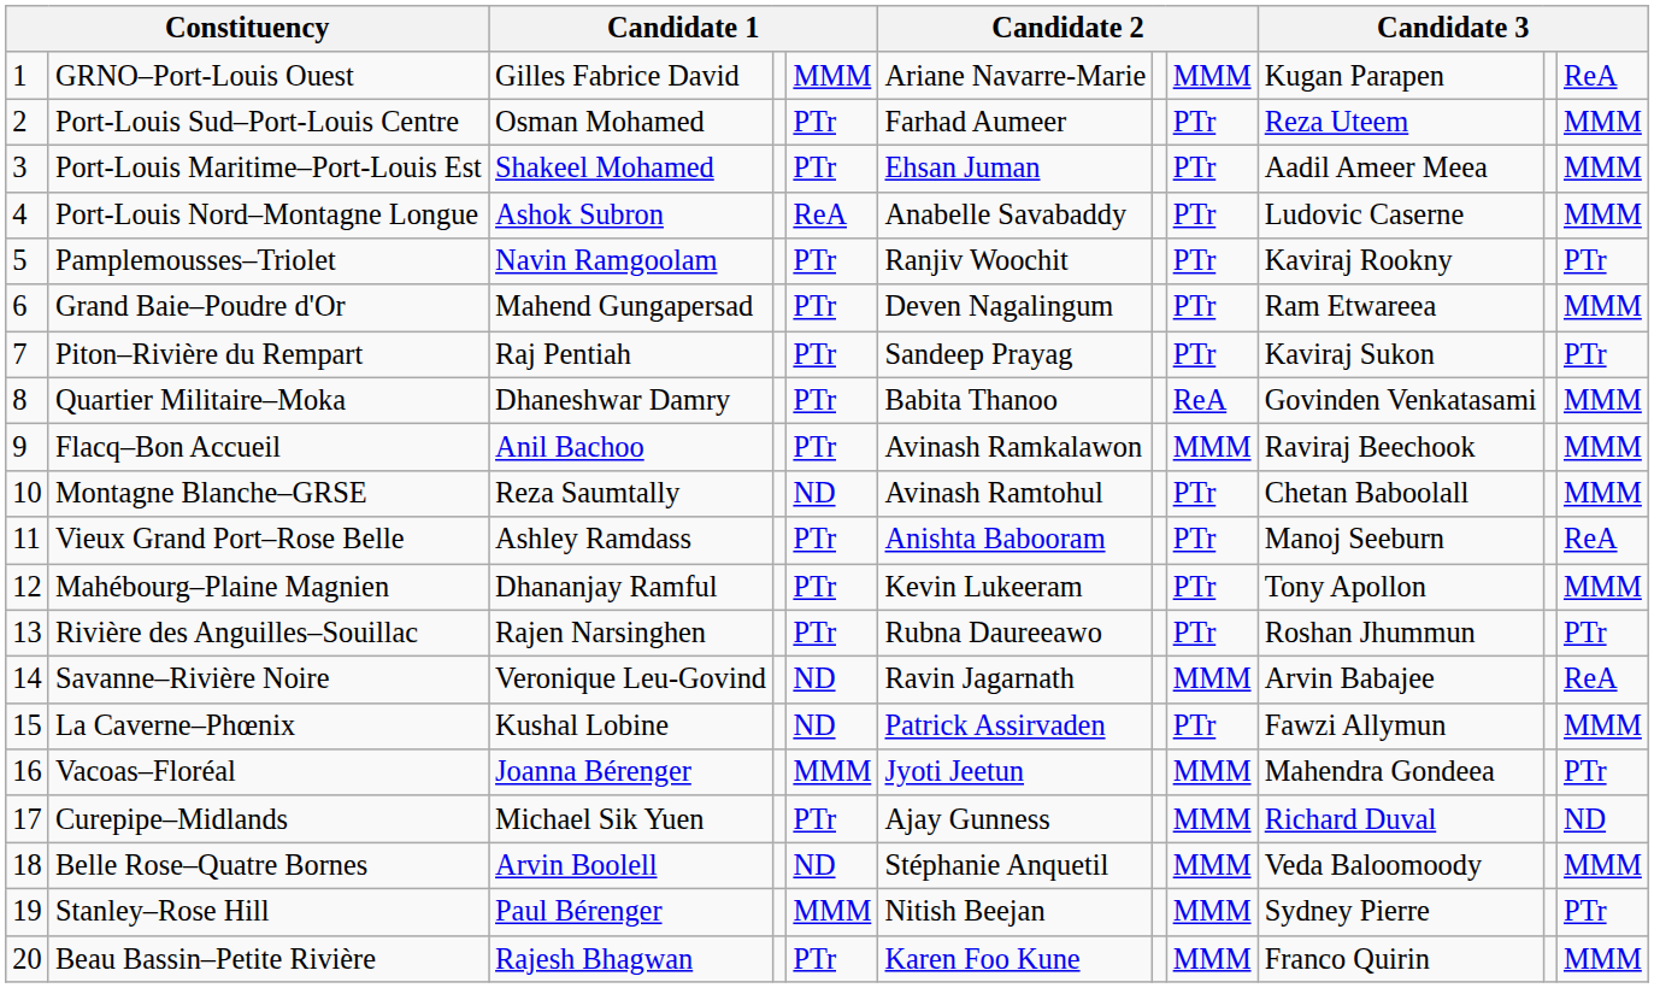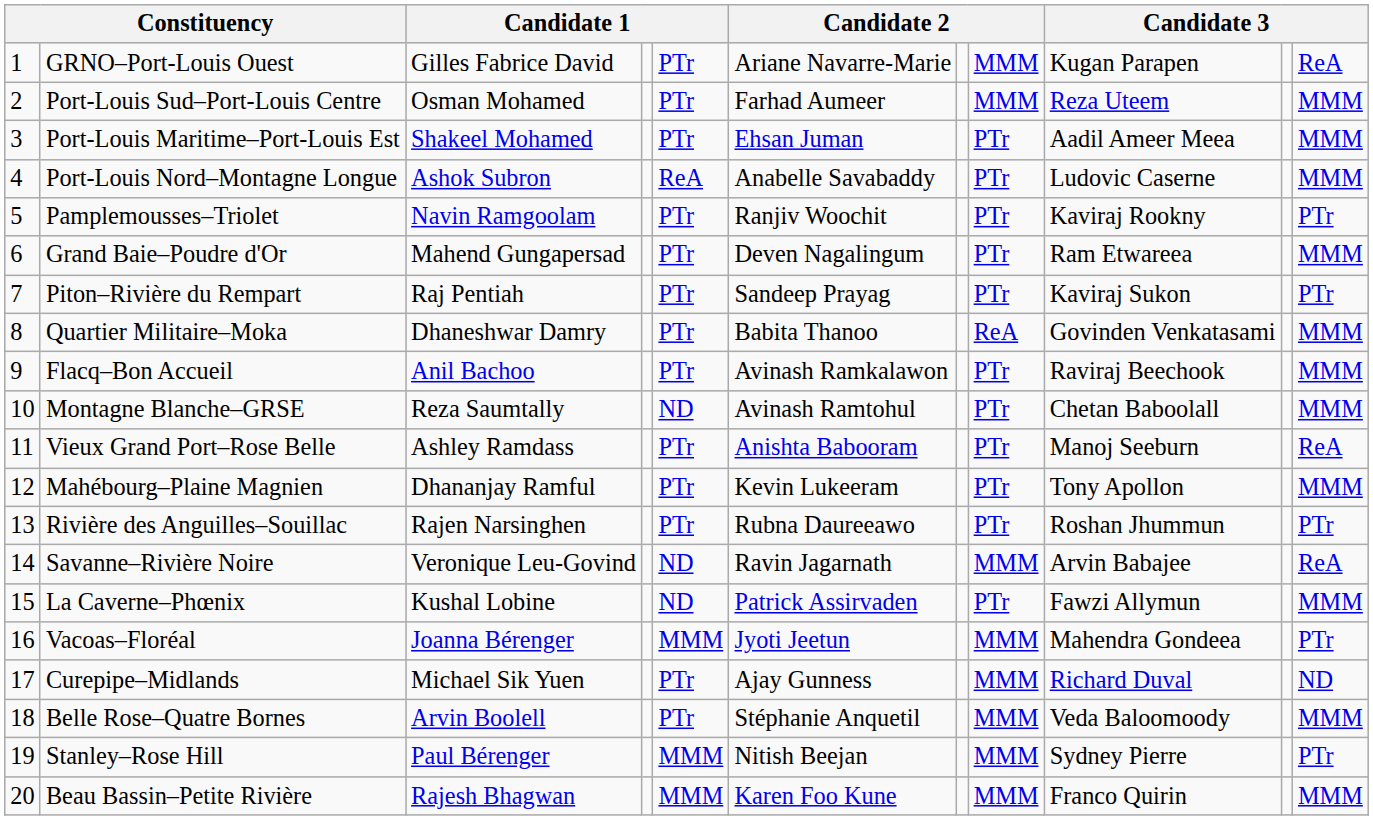GRNO–Port-Louis Ouest | column 5: MMM -> PTr
Port-Louis Sud–Port-Louis Centre | column 8: PTr -> MMM
Flacq–Bon Accueil | column 8: MMM -> PTr
Belle Rose–Quatre Bornes | column 5: ND -> PTr
Beau Bassin–Petite Rivière | column 5: PTr -> MMM
